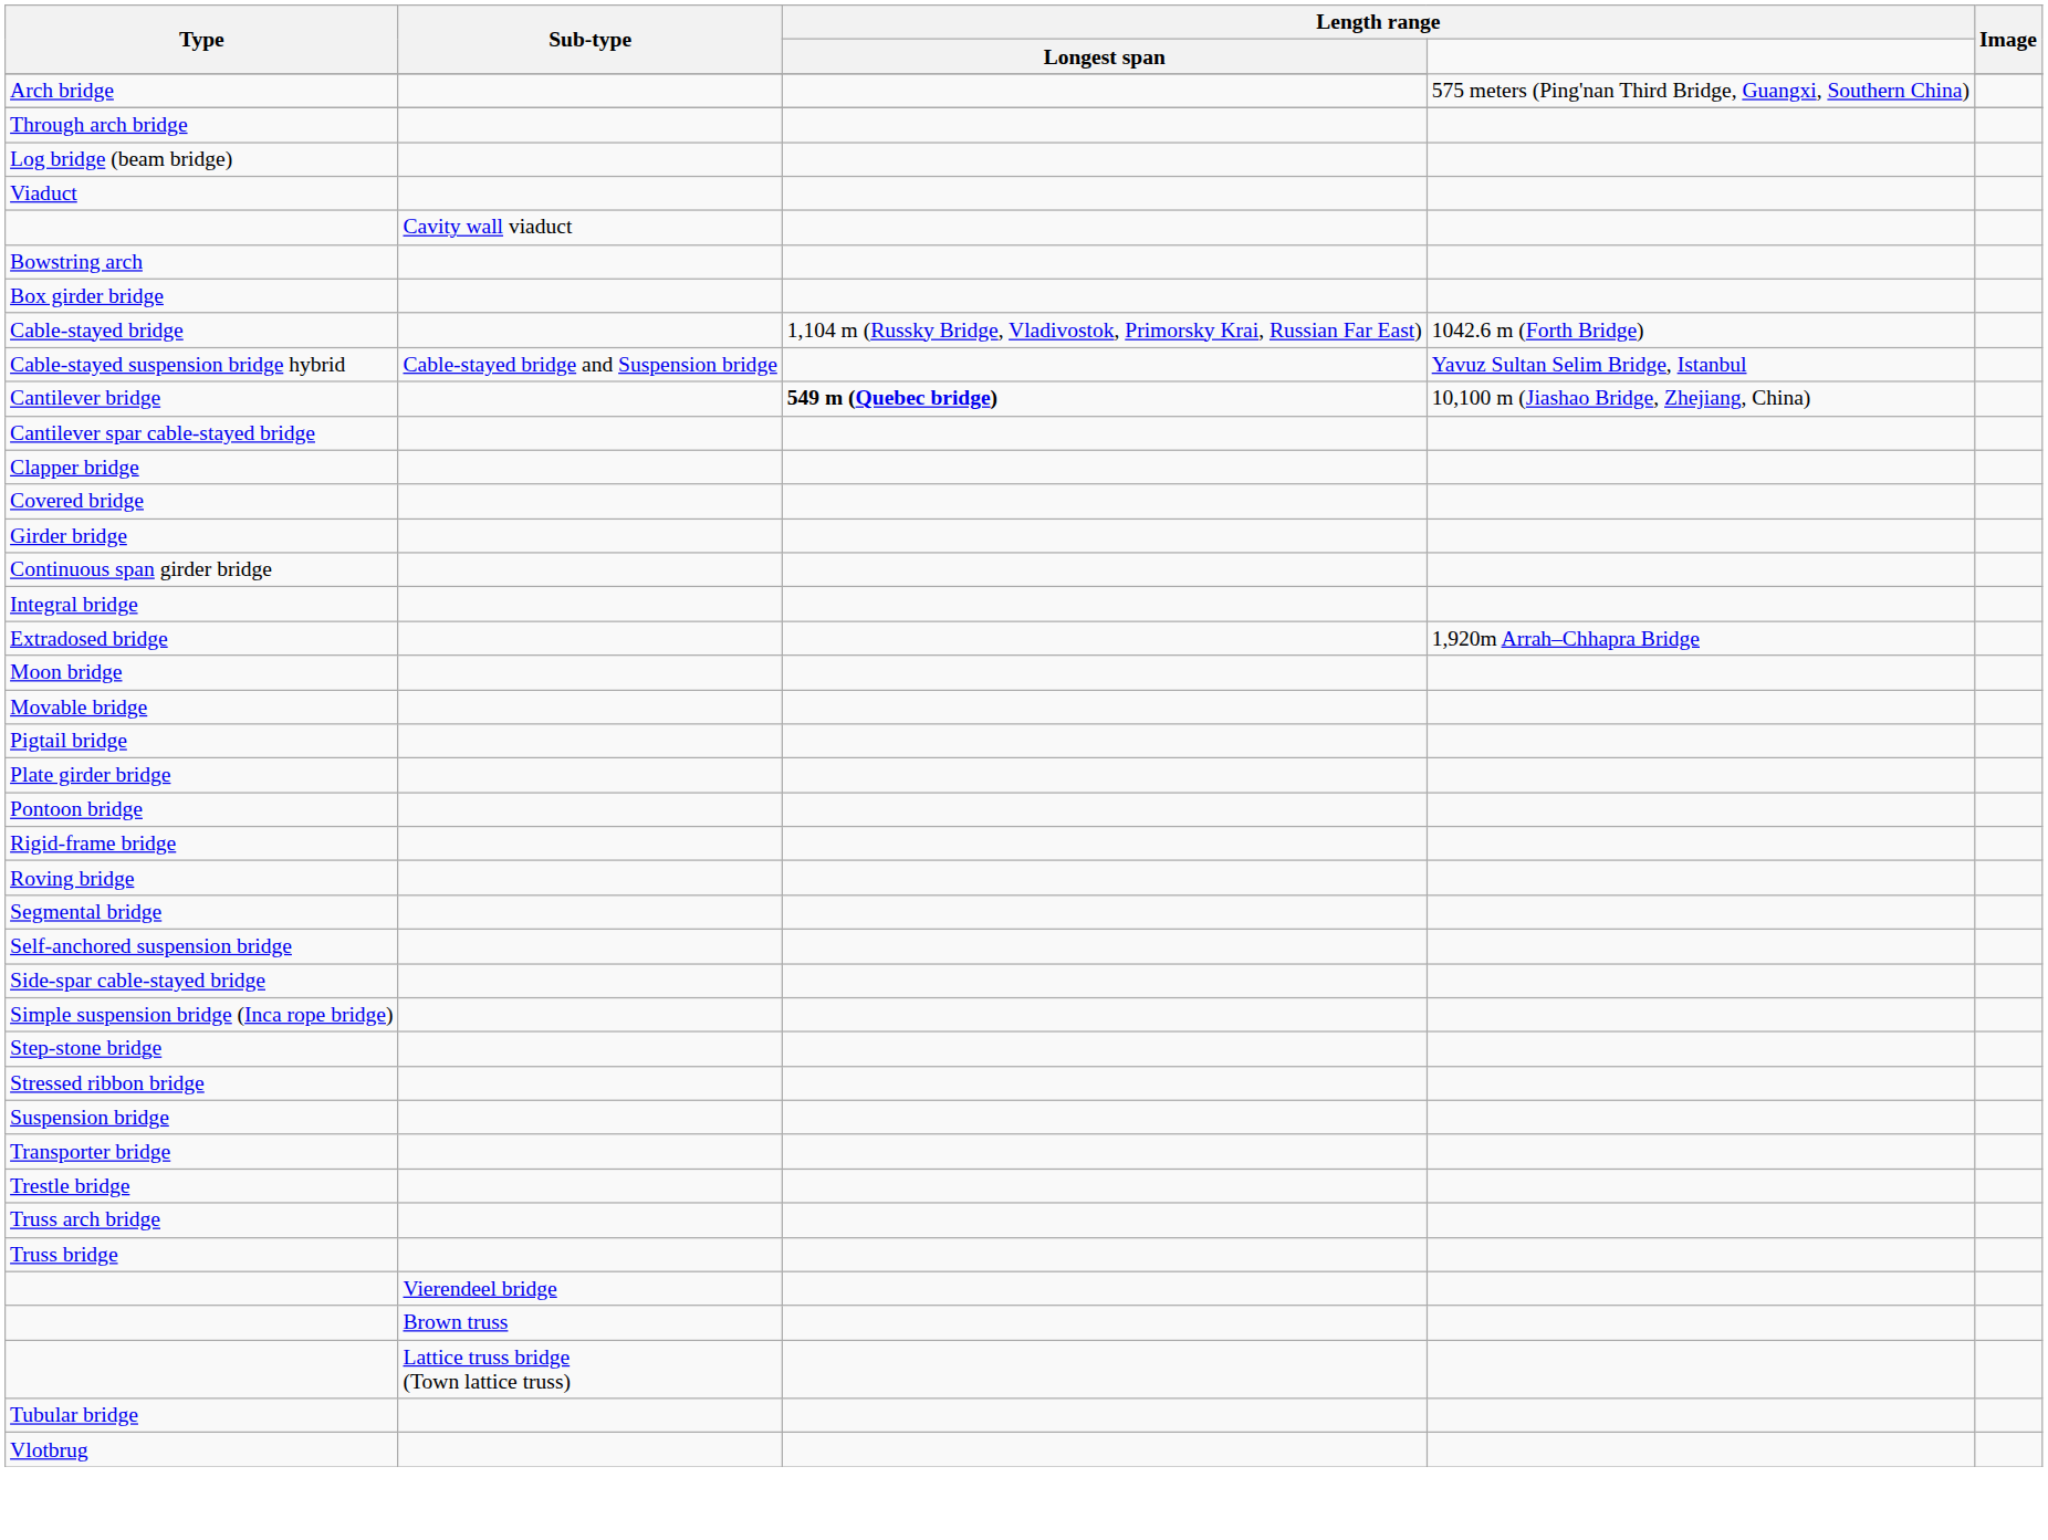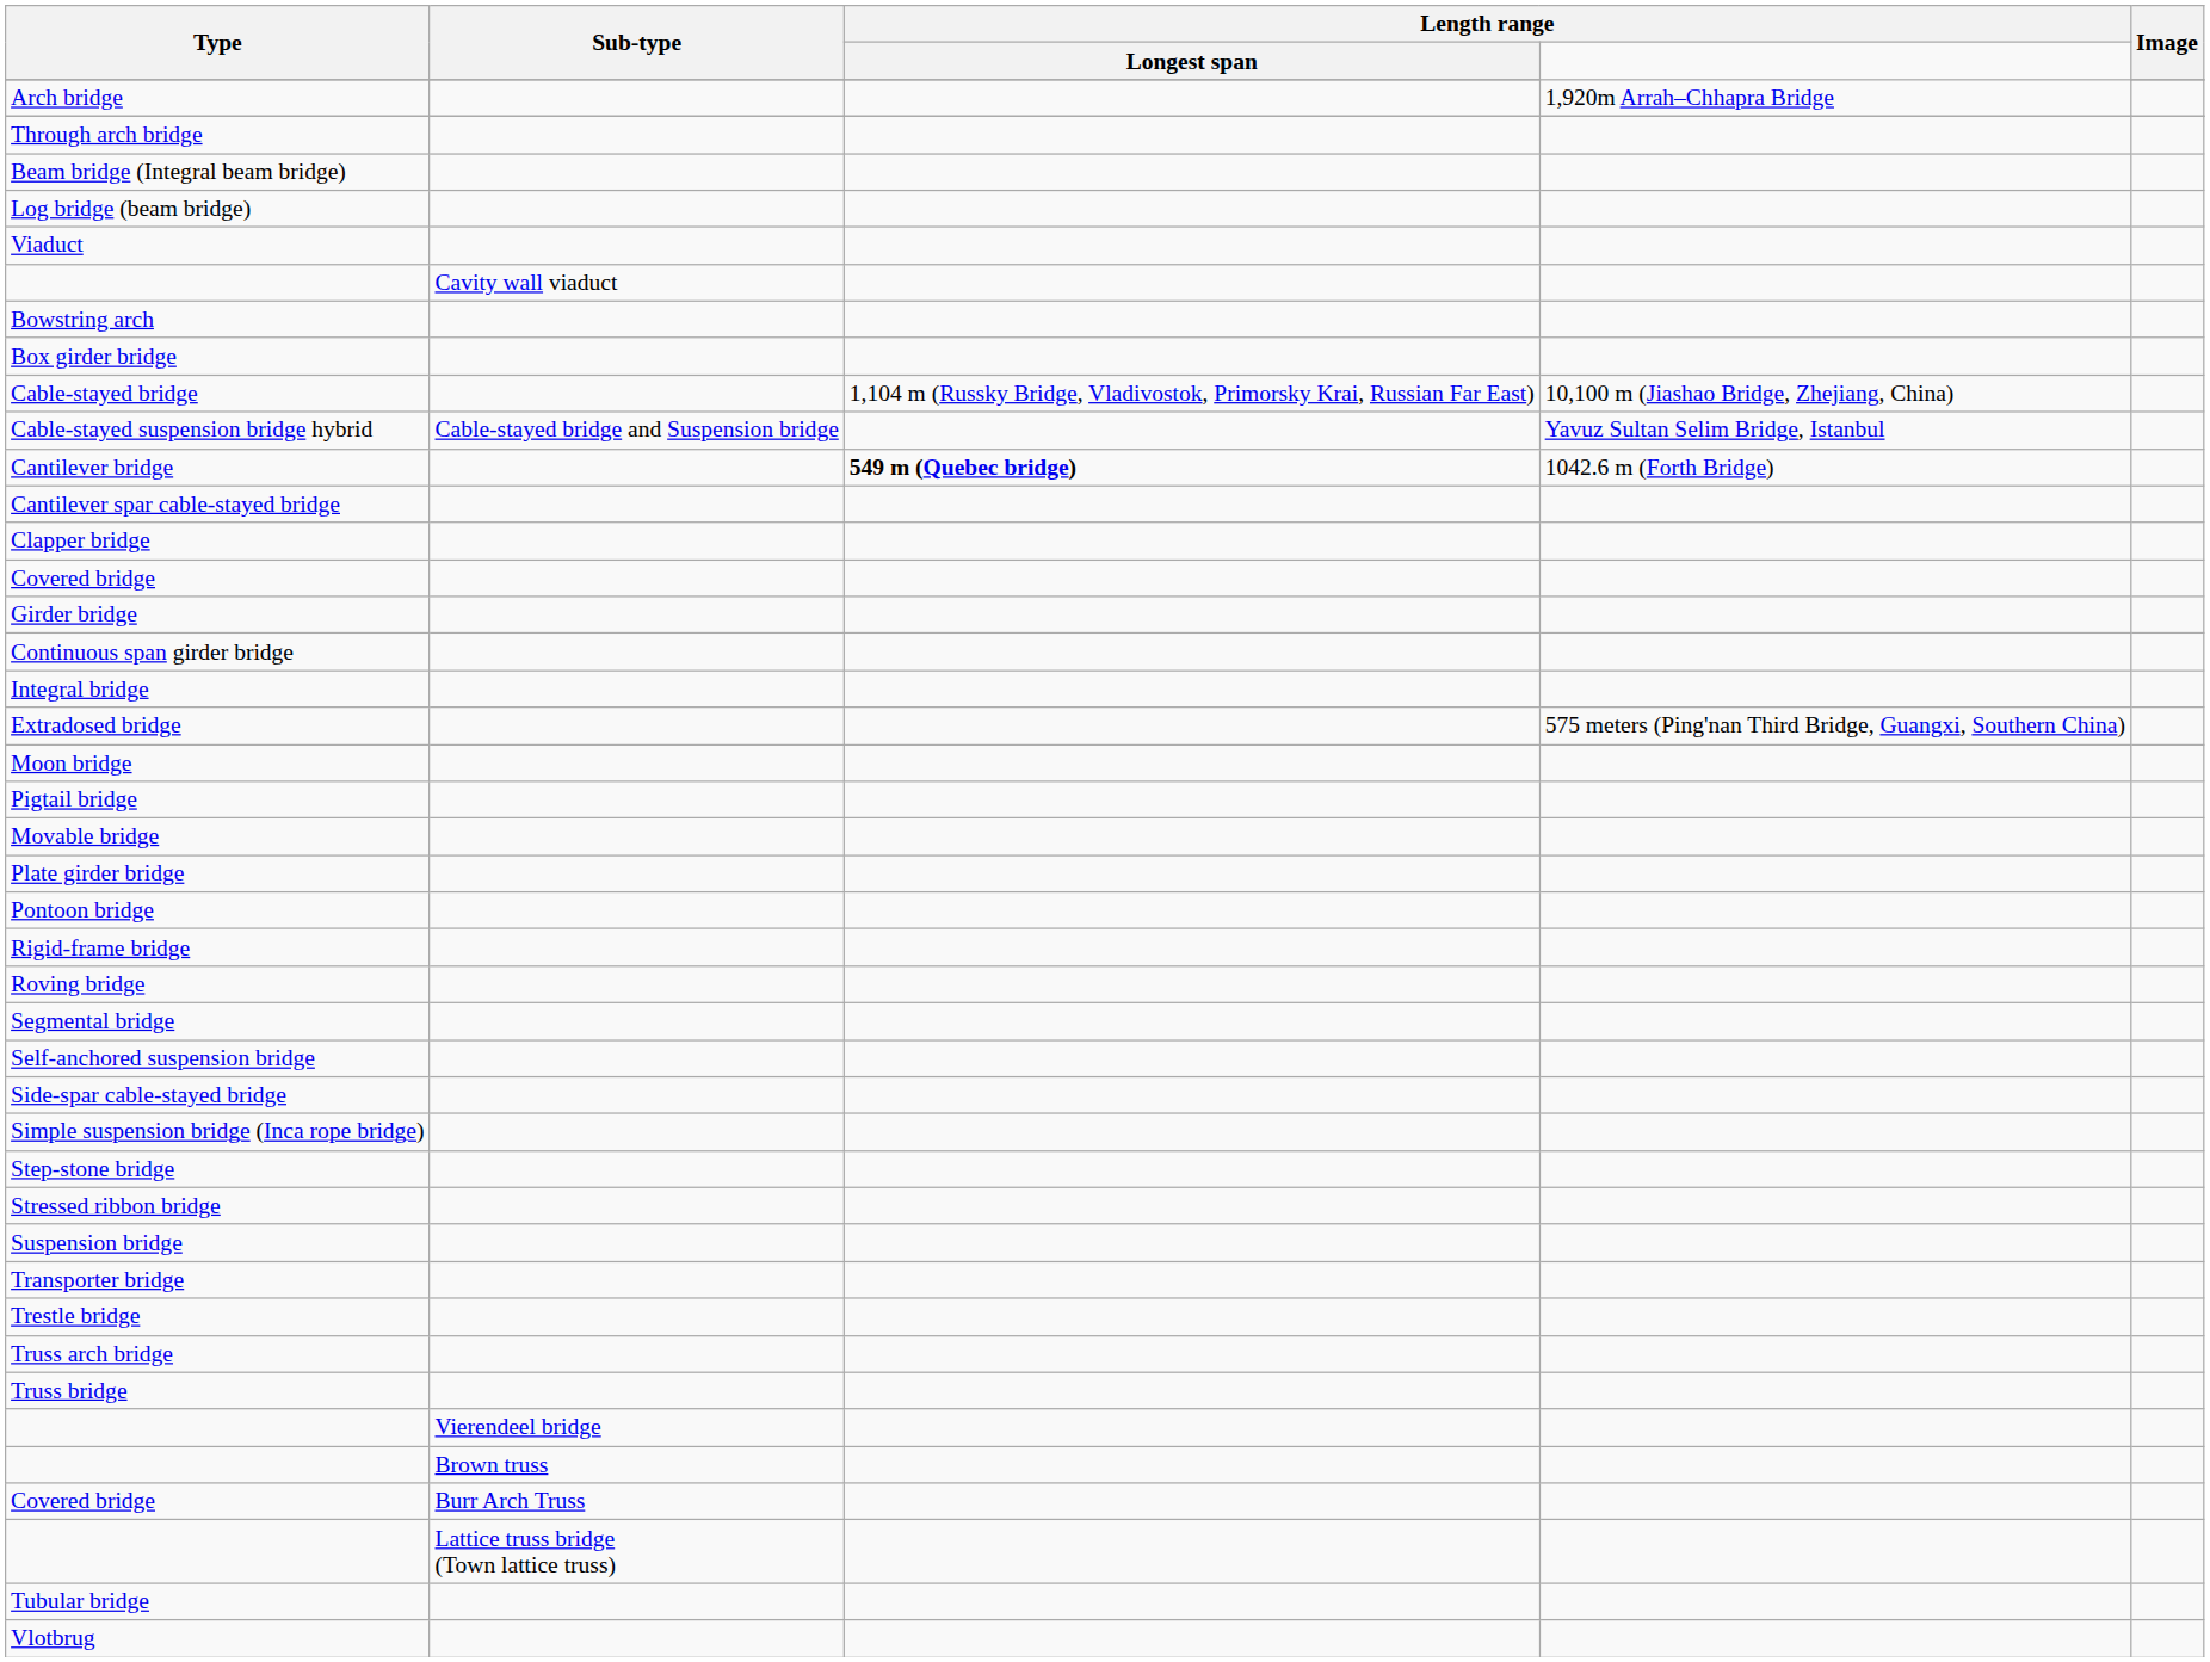Arch bridge | Length range: 575 meters (Ping'nan Third Bridge, Guangxi, Southern China) -> 1,920m Arrah–Chhapra Bridge
+ row: Beam bridge (Integral beam bridge)
Cable-stayed bridge | Length range: 1042.6 m (Forth Bridge) -> 10,100 m (Jiashao Bridge, Zhejiang, China)
Cantilever bridge | Length range: 10,100 m (Jiashao Bridge, Zhejiang, China) -> 1042.6 m (Forth Bridge)
Extradosed bridge | Length range: 1,920m Arrah–Chhapra Bridge -> 575 meters (Ping'nan Third Bridge, Guangxi, Southern China)
rows swapped: Movable bridge <-> Pigtail bridge
+ row: Covered bridge | Burr Arch Truss
